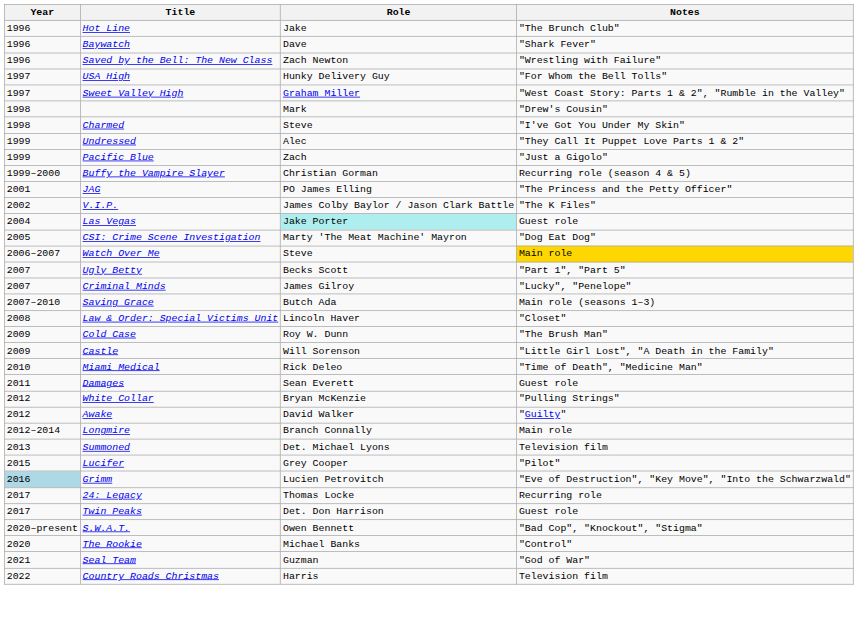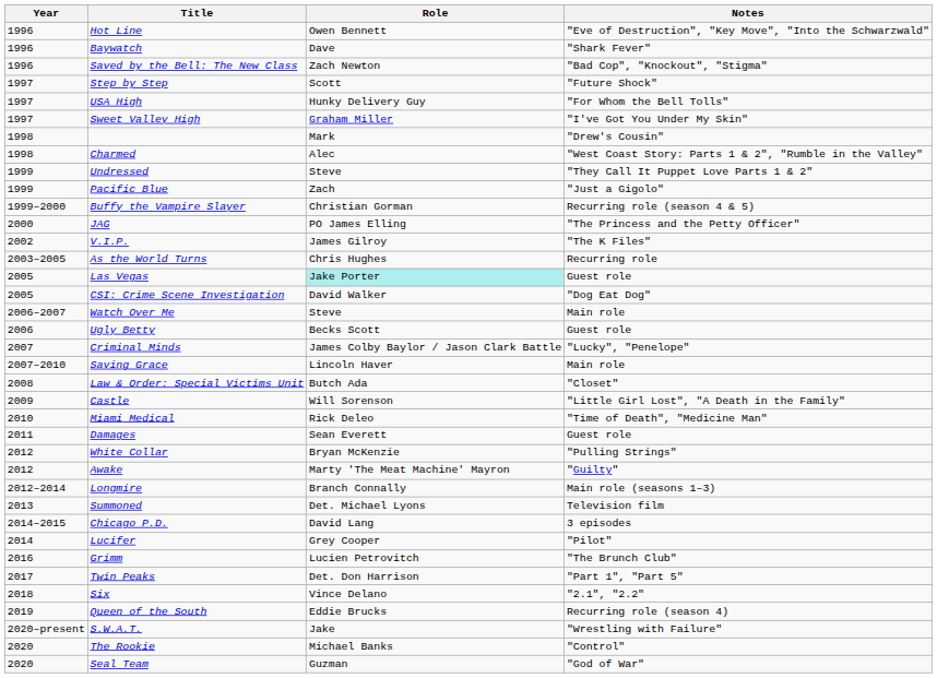Hot Line | Role: Jake -> Owen Bennett
Hot Line | Notes: "The Brunch Club" -> "Eve of Destruction", "Key Move", "Into the Schwarzwald"
Saved by the Bell: The New Class | Notes: "Wrestling with Failure" -> "Bad Cop", "Knockout", "Stigma"
+ row: 1997 | Step by Step | Scott | "Future Shock"
Sweet Valley High | Notes: "West Coast Story: Parts 1 & 2", "Rumble in the Valley" -> "I've Got You Under My Skin"
Charmed | Role: Steve -> Alec
Charmed | Notes: "I've Got You Under My Skin" -> "West Coast Story: Parts 1 & 2", "Rumble in the Valley"
Undressed | Role: Alec -> Steve
JAG | Year: 2001 -> 2000
V.I.P. | Role: James Colby Baylor / Jason Clark Battle -> James Gilroy
+ row: 2003–2005 | As the World Turns | Chris Hughes | Recurring role
Las Vegas | Year: 2004 -> 2005
CSI: Crime Scene Investigation | Role: Marty 'The Meat Machine' Mayron -> David Walker
Watch Over Me | Notes: gold background -> no background
Ugly Betty | Year: 2007 -> 2006
Ugly Betty | Notes: "Part 1", "Part 5" -> Guest role
Criminal Minds | Role: James Gilroy -> James Colby Baylor / Jason Clark Battle
Saving Grace | Role: Butch Ada -> Lincoln Haver
Saving Grace | Notes: Main role (seasons 1–3) -> Main role
Law & Order: Special Victims Unit | Role: Lincoln Haver -> Butch Ada
- row: 2009 | Cold Case | Roy W. Dunn | "The Brush Man"
Awake | Role: David Walker -> Marty 'The Meat Machine' Mayron
Longmire | Notes: Main role -> Main role (seasons 1–3)
+ row: 2014–2015 | Chicago P.D. | David Lang | 3 episodes
Lucifer | Year: 2015 -> 2014
Grimm | Year: lightblue background -> no background
Grimm | Notes: "Eve of Destruction", "Key Move", "Into the Schwarzwald" -> "The Brunch Club"
- row: 2017 | 24: Legacy | Thomas Locke | Recurring role
Twin Peaks | Notes: Guest role -> "Part 1", "Part 5"
+ row: 2018 | Six | Vince Delano | "2.1", "2.2"
+ row: 2019 | Queen of the South | Eddie Brucks | Recurring role (season 4)
S.W.A.T. | Role: Owen Bennett -> Jake
S.W.A.T. | Notes: "Bad Cop", "Knockout", "Stigma" -> "Wrestling with Failure"
Seal Team | Year: 2021 -> 2020
- row: 2022 | Country Roads Christmas | Harris | Television film
